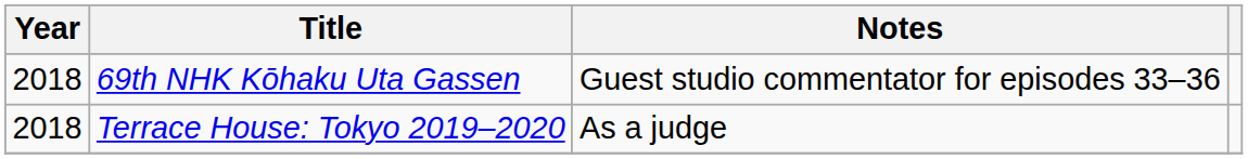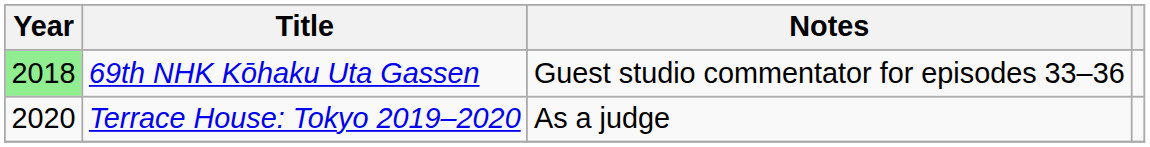69th NHK Kōhaku Uta Gassen | Year: no background -> lightgreen background
Terrace House: Tokyo 2019–2020 | Year: 2018 -> 2020
